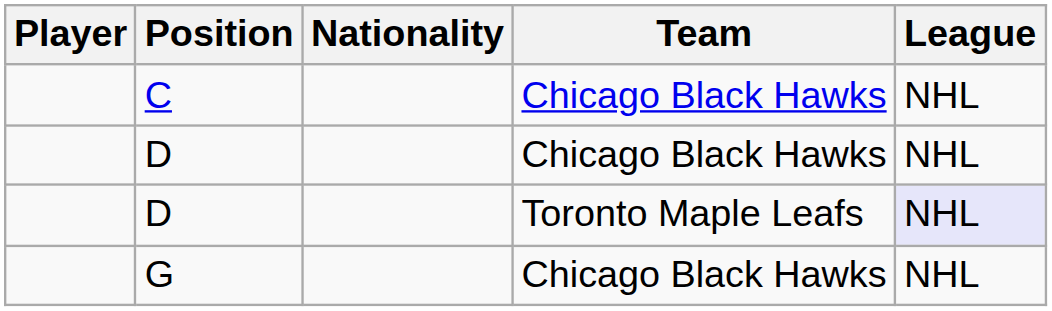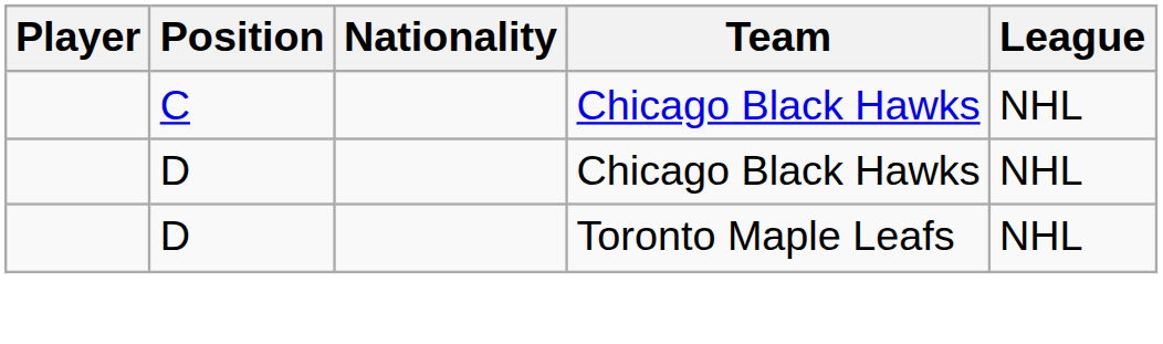D / Toronto Maple Leafs | League: lavender background -> no background
- row: G | Chicago Black Hawks | NHL
